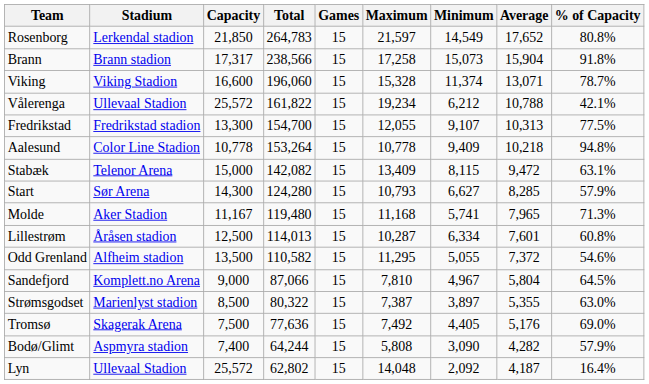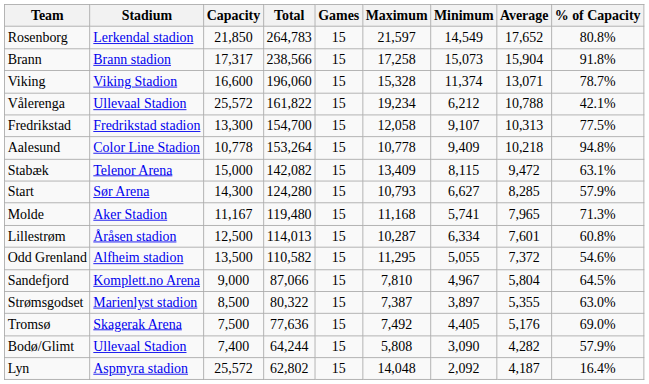Fredrikstad | Maximum: 12,055 -> 12,058
Bodø/Glimt | Stadium: Aspmyra stadion -> Ullevaal Stadion
Lyn | Stadium: Ullevaal Stadion -> Aspmyra stadion
